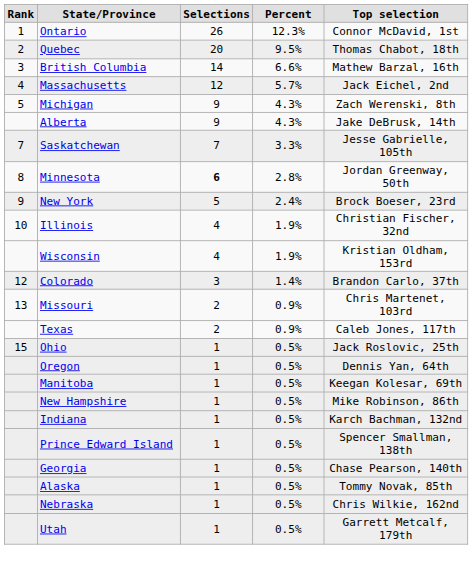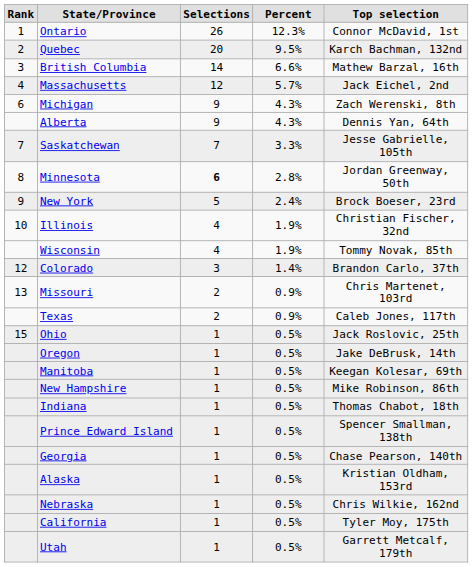Quebec | Top selection: Thomas Chabot, 18th -> Karch Bachman, 132nd
Michigan | Rank: 5 -> 6
Alberta | Top selection: Jake DeBrusk, 14th -> Dennis Yan, 64th
Wisconsin | Top selection: Kristian Oldham, 153rd -> Tommy Novak, 85th
Oregon | Top selection: Dennis Yan, 64th -> Jake DeBrusk, 14th
Indiana | Top selection: Karch Bachman, 132nd -> Thomas Chabot, 18th
Alaska | Top selection: Tommy Novak, 85th -> Kristian Oldham, 153rd
+ row: California | 1 | 0.5% | Tyler Moy, 175th
